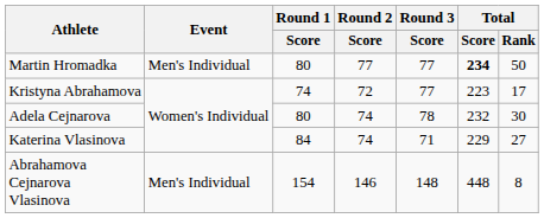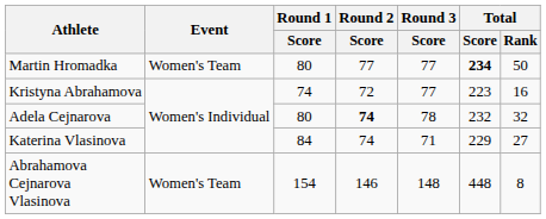Martin Hromadka | Event: Men's Individual -> Women's Team
Kristyna Abrahamova | Total / Rank: 17 -> 16
Adela Cejnarova | Round 2 / Score: normal -> bold
Adela Cejnarova | Total / Rank: 30 -> 32
Abrahamova Cejnarova Vlasinova | Event: Men's Individual -> Women's Team
